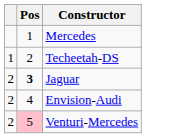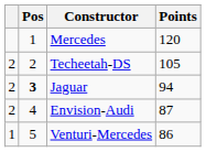+ column: Points | 120 | 105 | 94 | 87 | 86
Techeetah-DS | column 1: 1 -> 2
Venturi-Mercedes | column 1: 2 -> 1
Venturi-Mercedes | Pos: pink background -> no background
